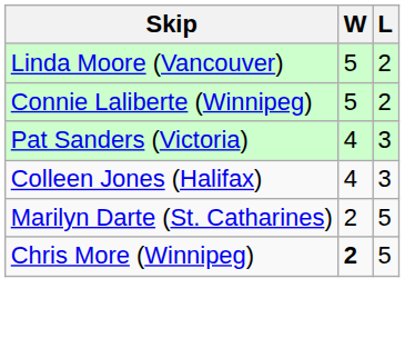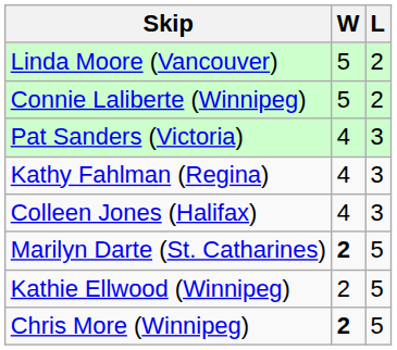+ row: Kathy Fahlman (Regina) | 4 | 3
Marilyn Darte (St. Catharines) | W: normal -> bold
+ row: Kathie Ellwood (Winnipeg) | 2 | 5
